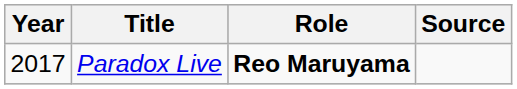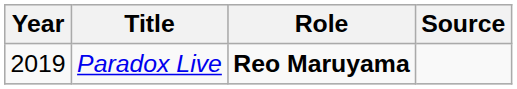Paradox Live | Year: 2017 -> 2019
